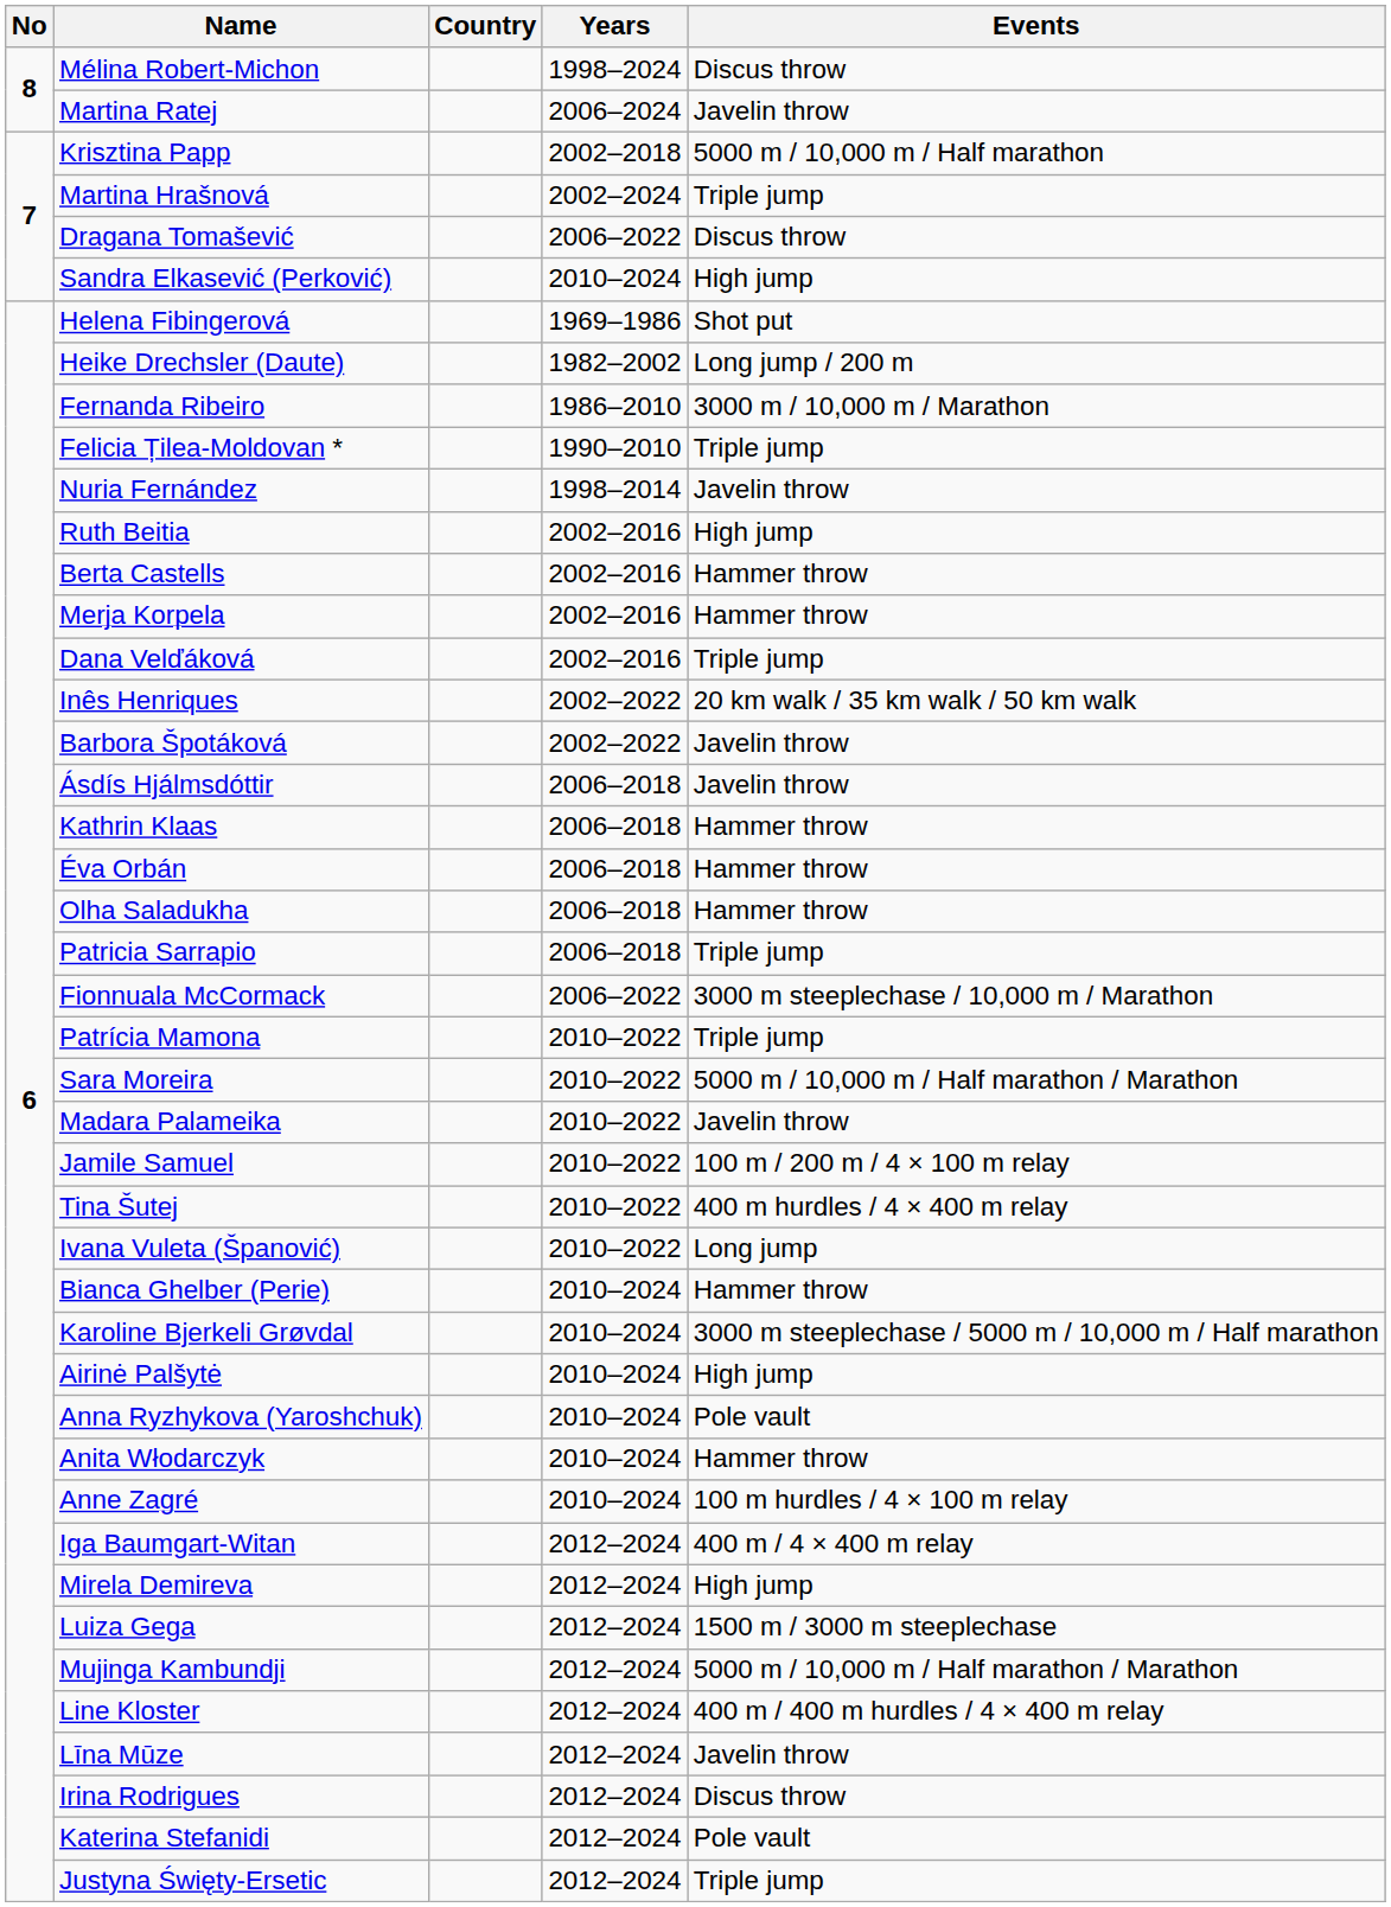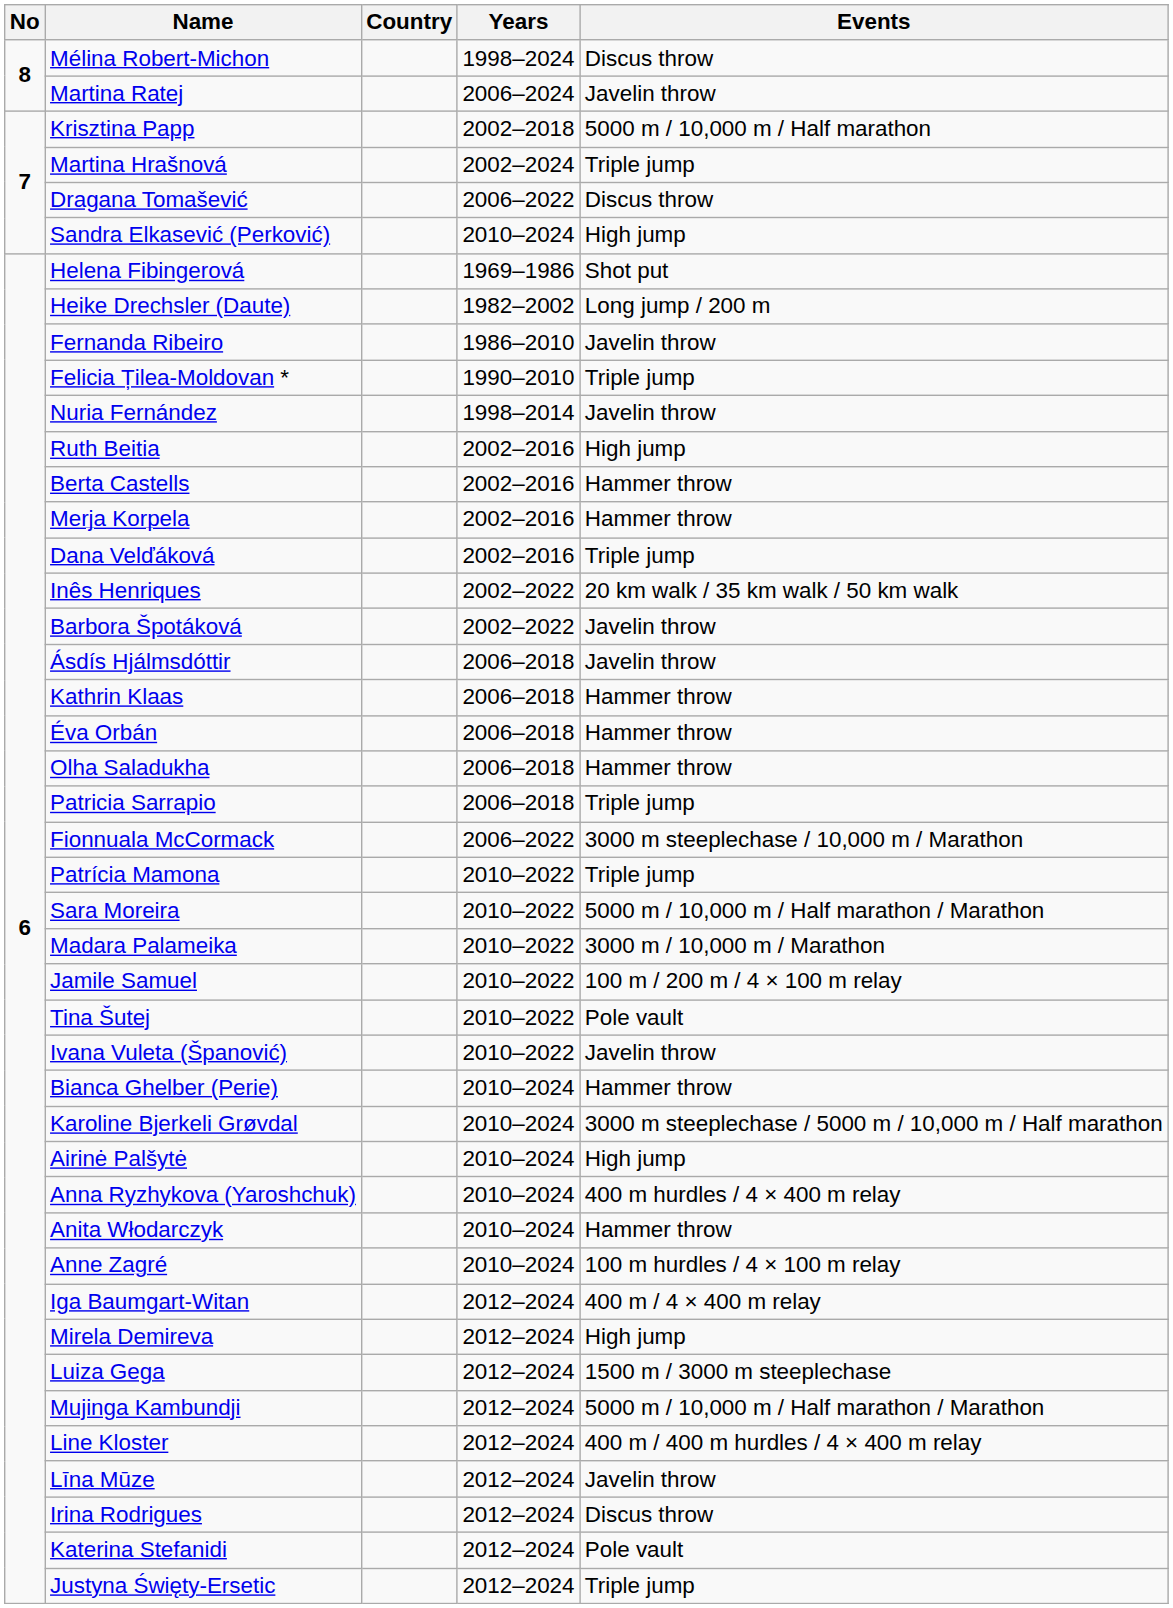Fernanda Ribeiro | Events: 3000 m / 10,000 m / Marathon -> Javelin throw
Madara Palameika | Events: Javelin throw -> 3000 m / 10,000 m / Marathon
Tina Šutej | Events: 400 m hurdles / 4 × 400 m relay -> Pole vault
Ivana Vuleta (Španović) | Events: Long jump -> Javelin throw
Anna Ryzhykova (Yaroshchuk) | Events: Pole vault -> 400 m hurdles / 4 × 400 m relay
